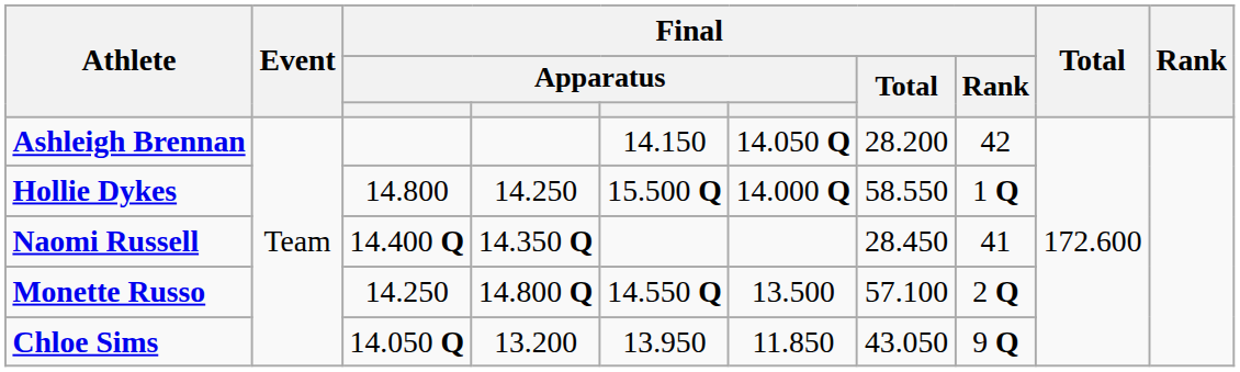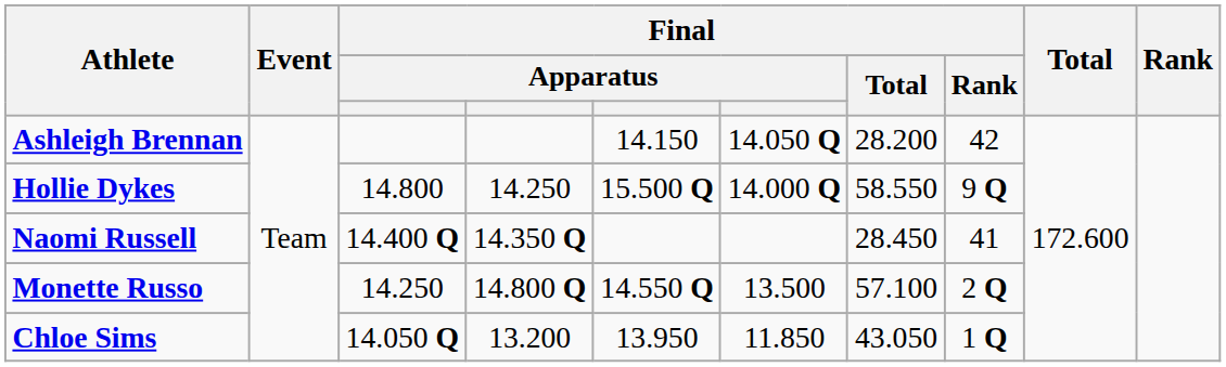Hollie Dykes | Final / Rank: 1 Q -> 9 Q
Chloe Sims | Final / Rank: 9 Q -> 1 Q
